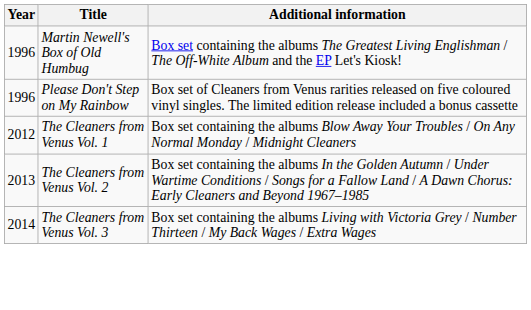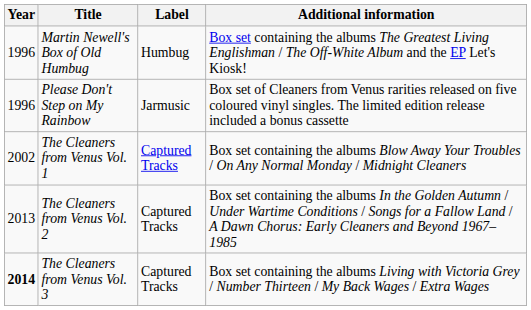+ column: Label | Humbug | Jarmusic | Captured Tracks | Captured Tracks | Captured Tracks
The Cleaners from Venus Vol. 1 | Year: 2012 -> 2002
The Cleaners from Venus Vol. 3 | Year: normal -> bold
